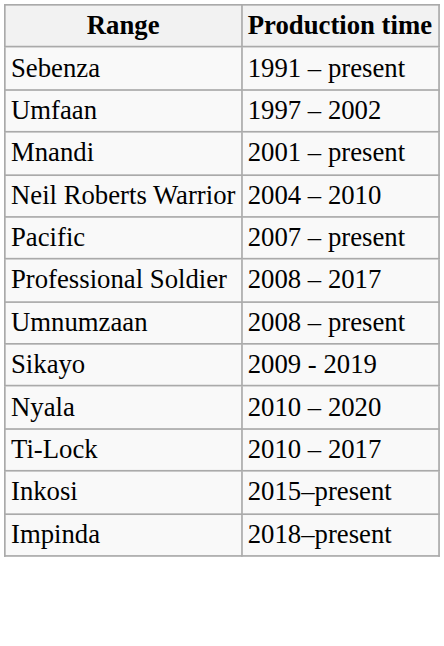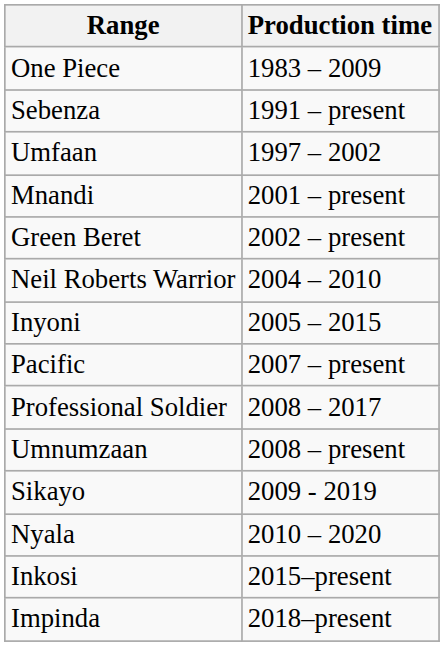+ row: One Piece | 1983 – 2009
+ row: Green Beret | 2002 – present
+ row: Inyoni | 2005 – 2015
- row: Ti-Lock | 2010 – 2017
